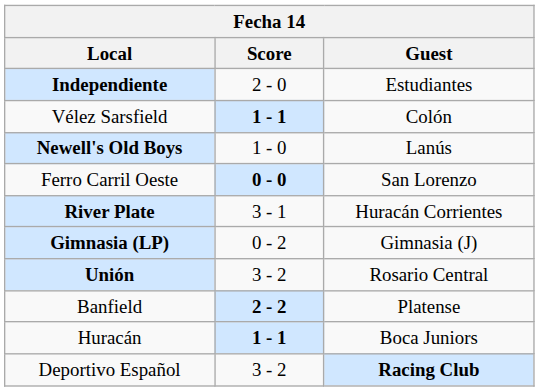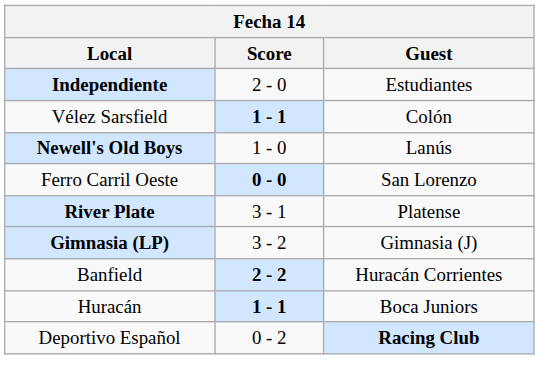River Plate | Guest: Huracán Corrientes -> Platense
Gimnasia (LP) | Score: 0 - 2 -> 3 - 2
- row: Unión | 3 - 2 | Rosario Central
Banfield | Guest: Platense -> Huracán Corrientes
Deportivo Español | Score: 3 - 2 -> 0 - 2
